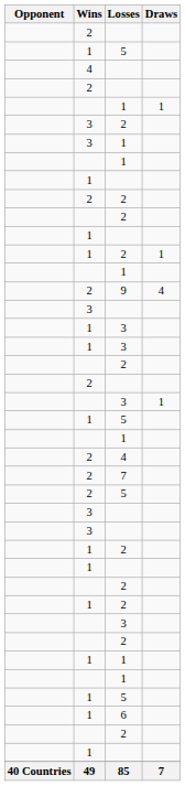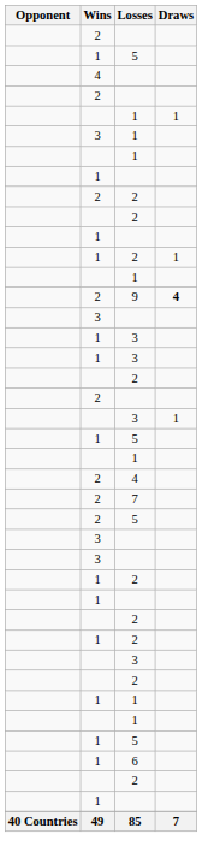- row: 3 | 2
9 | Draws: normal -> bold
